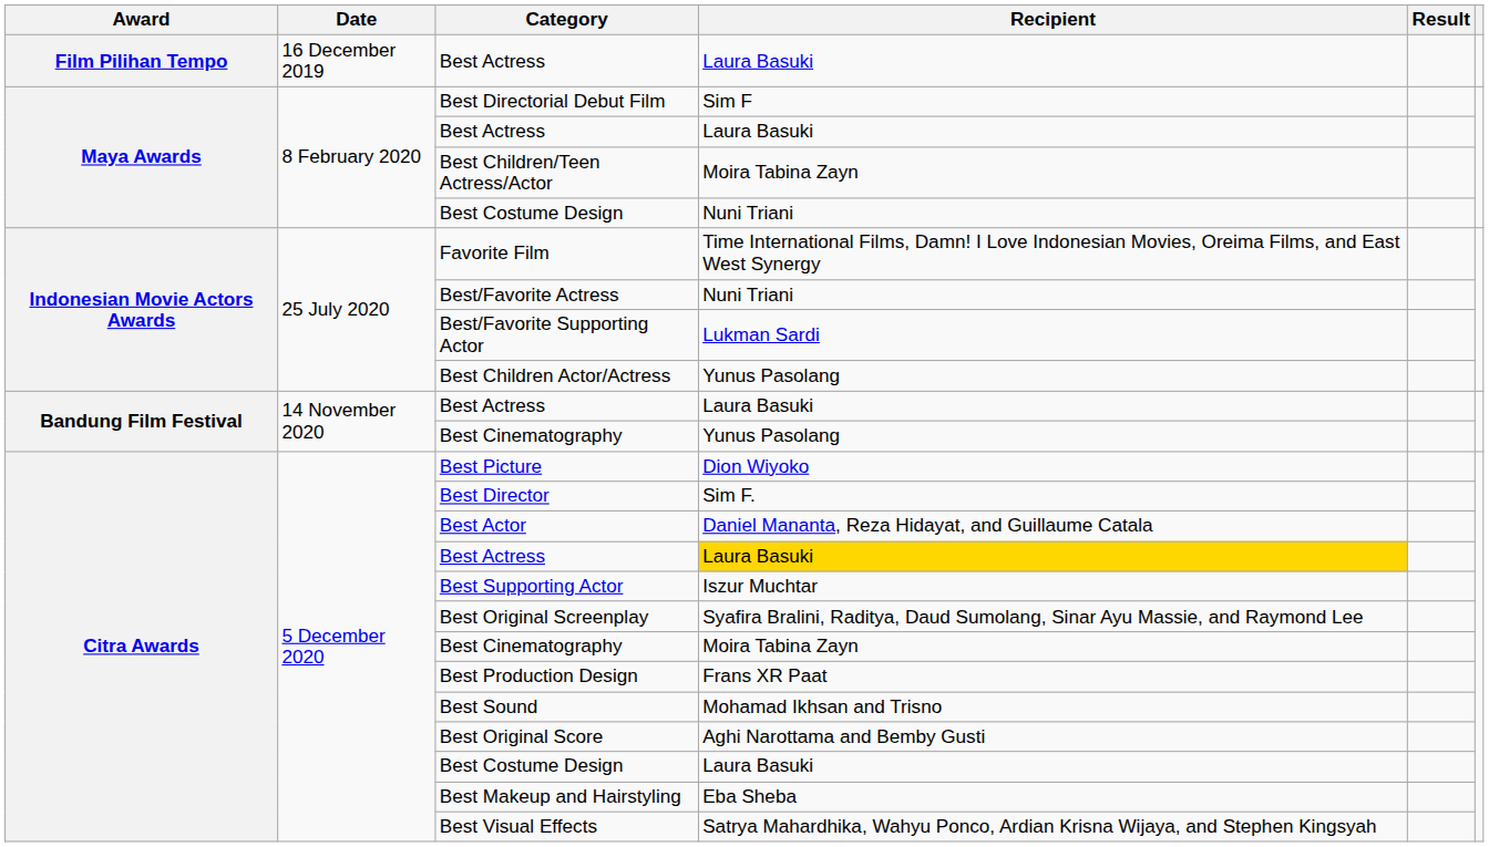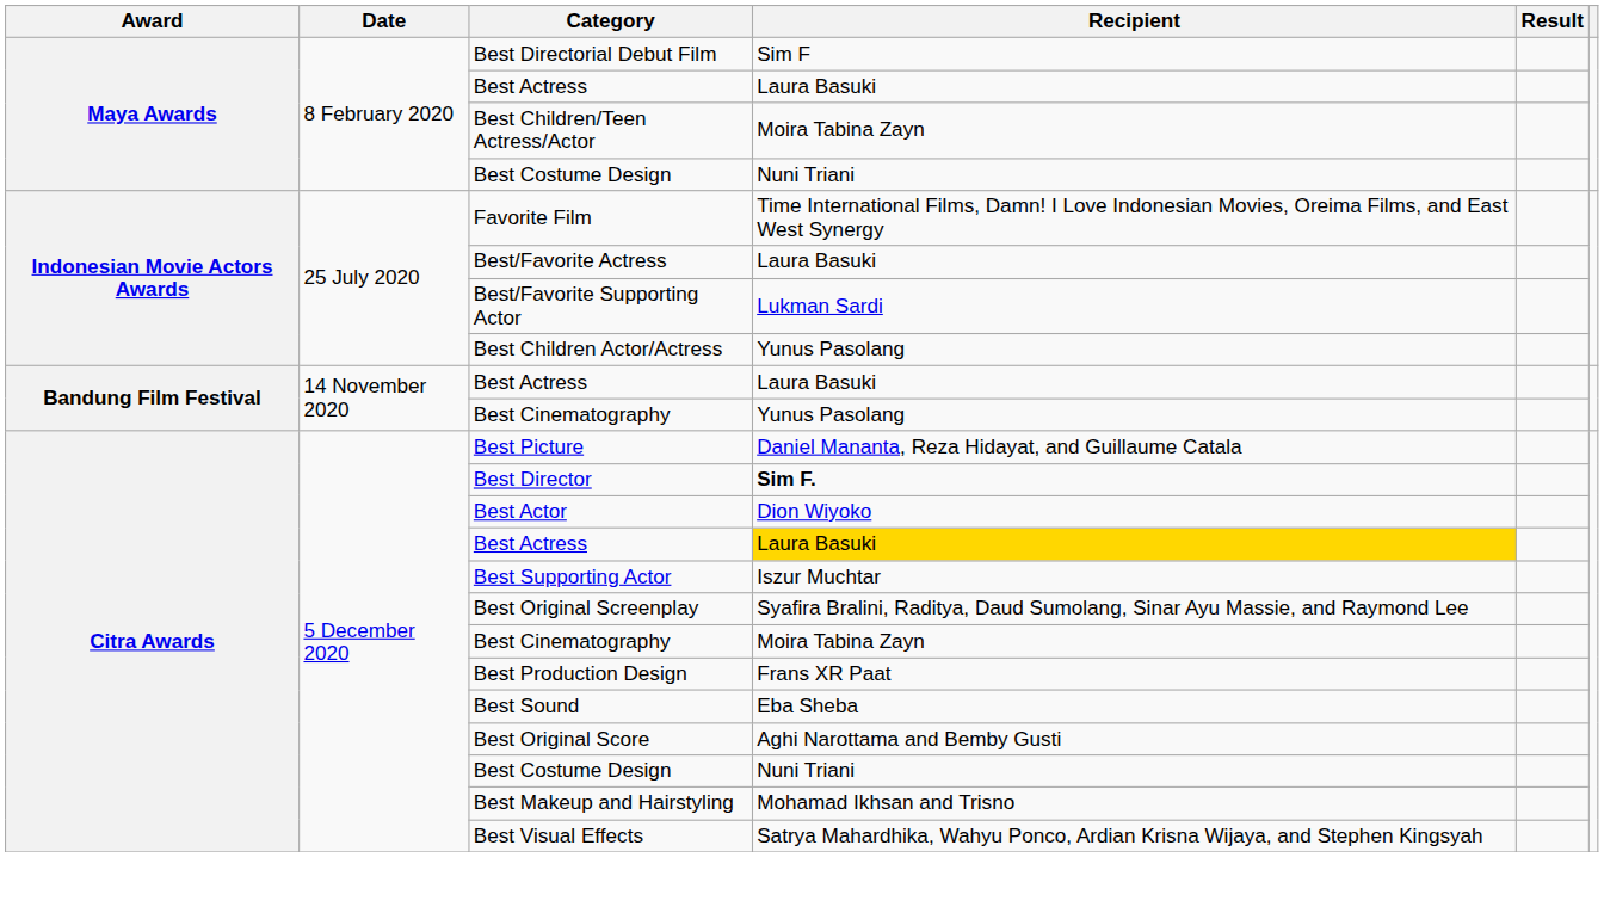- row: Film Pilihan Tempo | 16 December 2019 | Best Actress | Laura Basuki
Best/Favorite Actress | Recipient: Nuni Triani -> Laura Basuki
Best Picture | Recipient: Dion Wiyoko -> Daniel Mananta, Reza Hidayat, and Guillaume Catala
Best Director | Recipient: normal -> bold
Best Actor | Recipient: Daniel Mananta, Reza Hidayat, and Guillaume Catala -> Dion Wiyoko
Best Sound | Recipient: Mohamad Ikhsan and Trisno -> Eba Sheba
Citra Awards / Best Costume Design | Recipient: Laura Basuki -> Nuni Triani
Best Makeup and Hairstyling | Recipient: Eba Sheba -> Mohamad Ikhsan and Trisno
